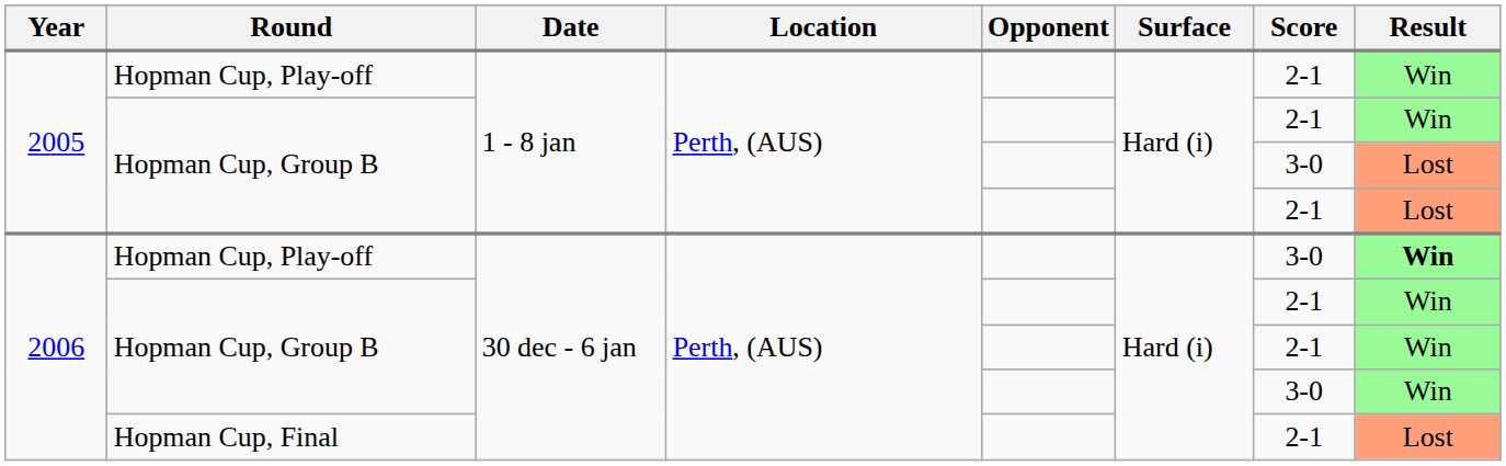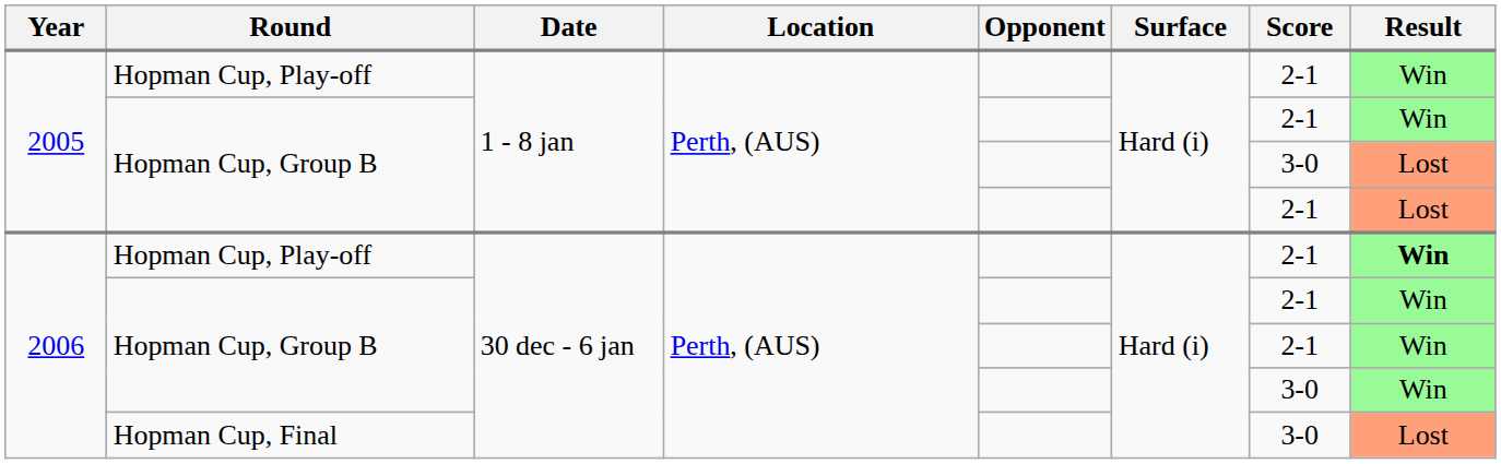2006 / Hopman Cup, Play-off | Score: 3-0 -> 2-1
Hopman Cup, Final | Score: 2-1 -> 3-0
